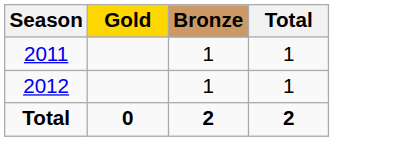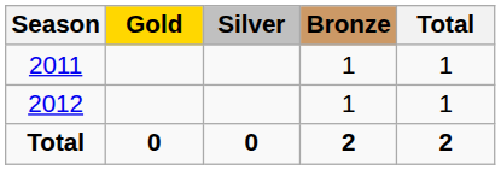+ column: Silver | 0
